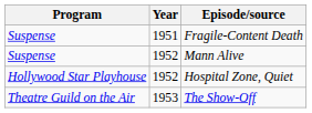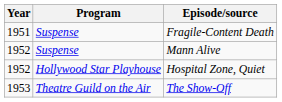columns swapped: Year <-> Program
